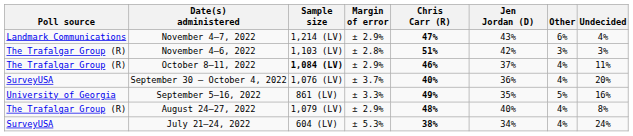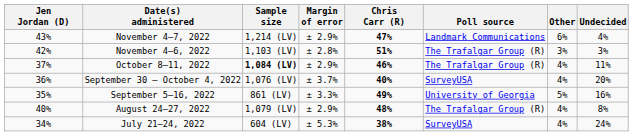columns swapped: Poll source <-> Jen Jordan (D)
